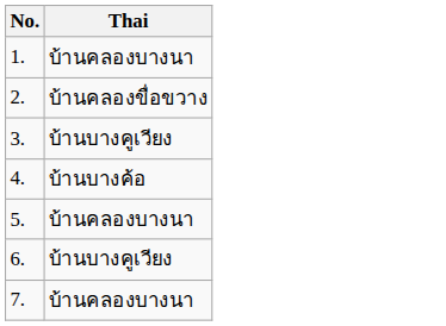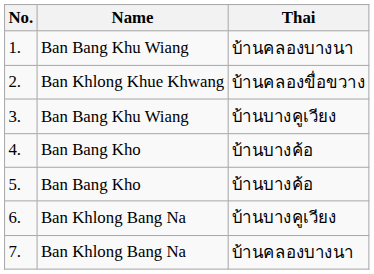+ column: Name | Ban Bang Khu Wiang | Ban Khlong Khue Khwang | Ban Bang Khu Wiang | Ban Bang Kho | Ban Bang Kho | Ban Khlong Bang Na | Ban Khlong Bang Na
5. | Thai: บ้านคลองบางนา -> บ้านบางค้อ
